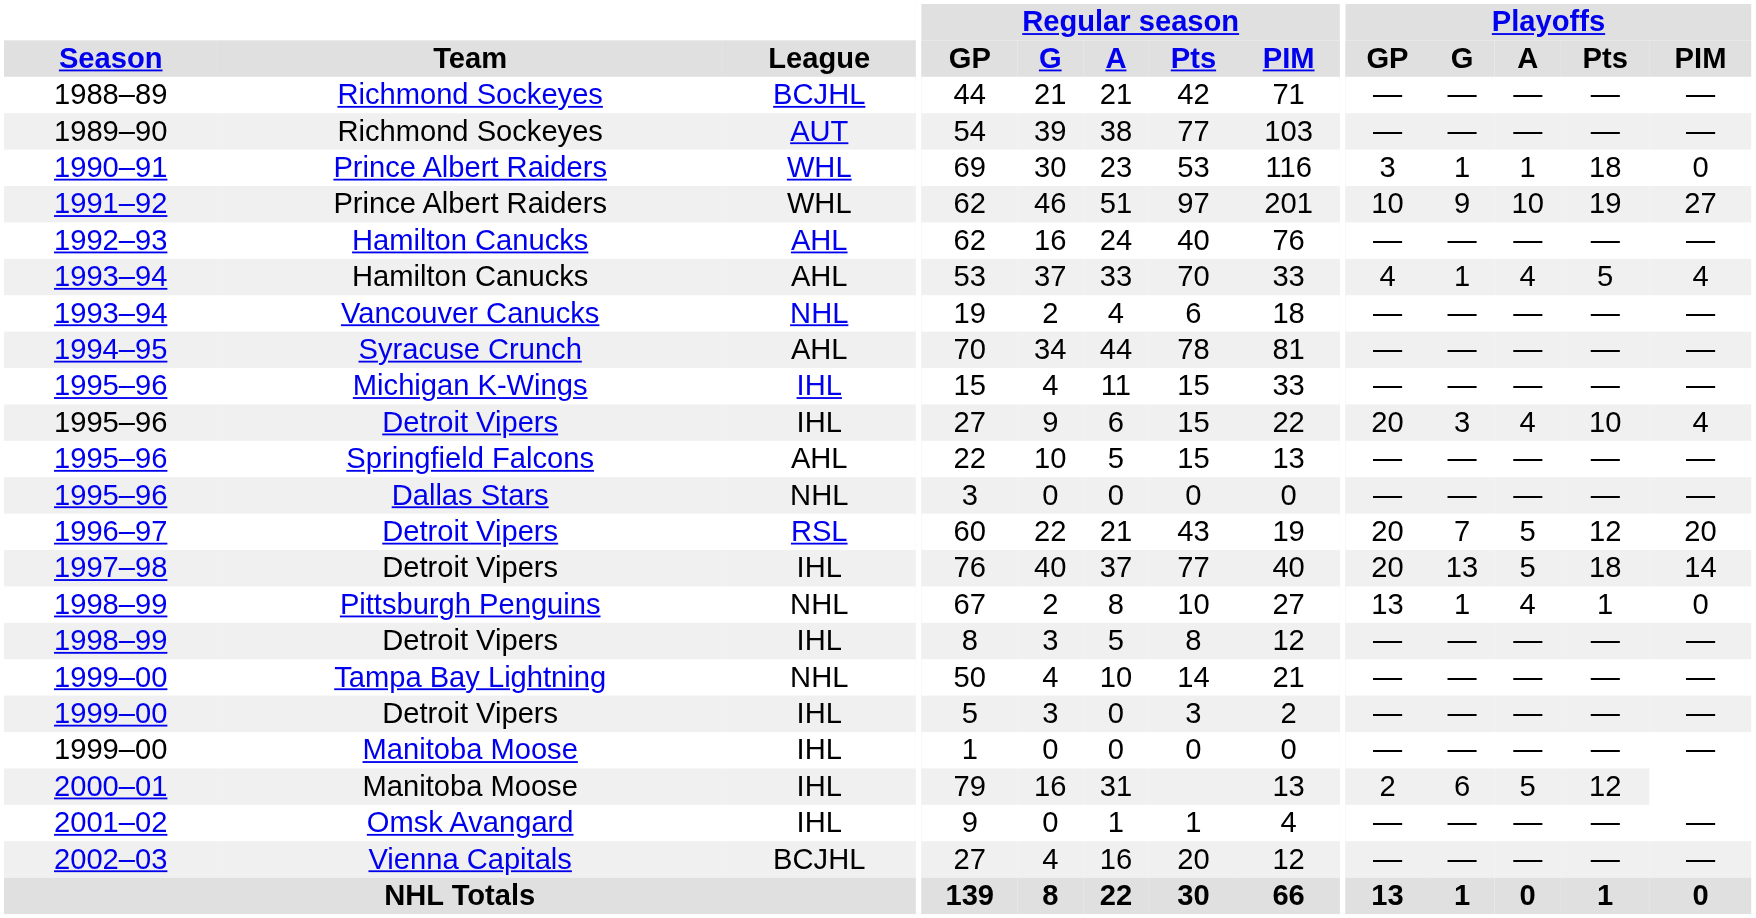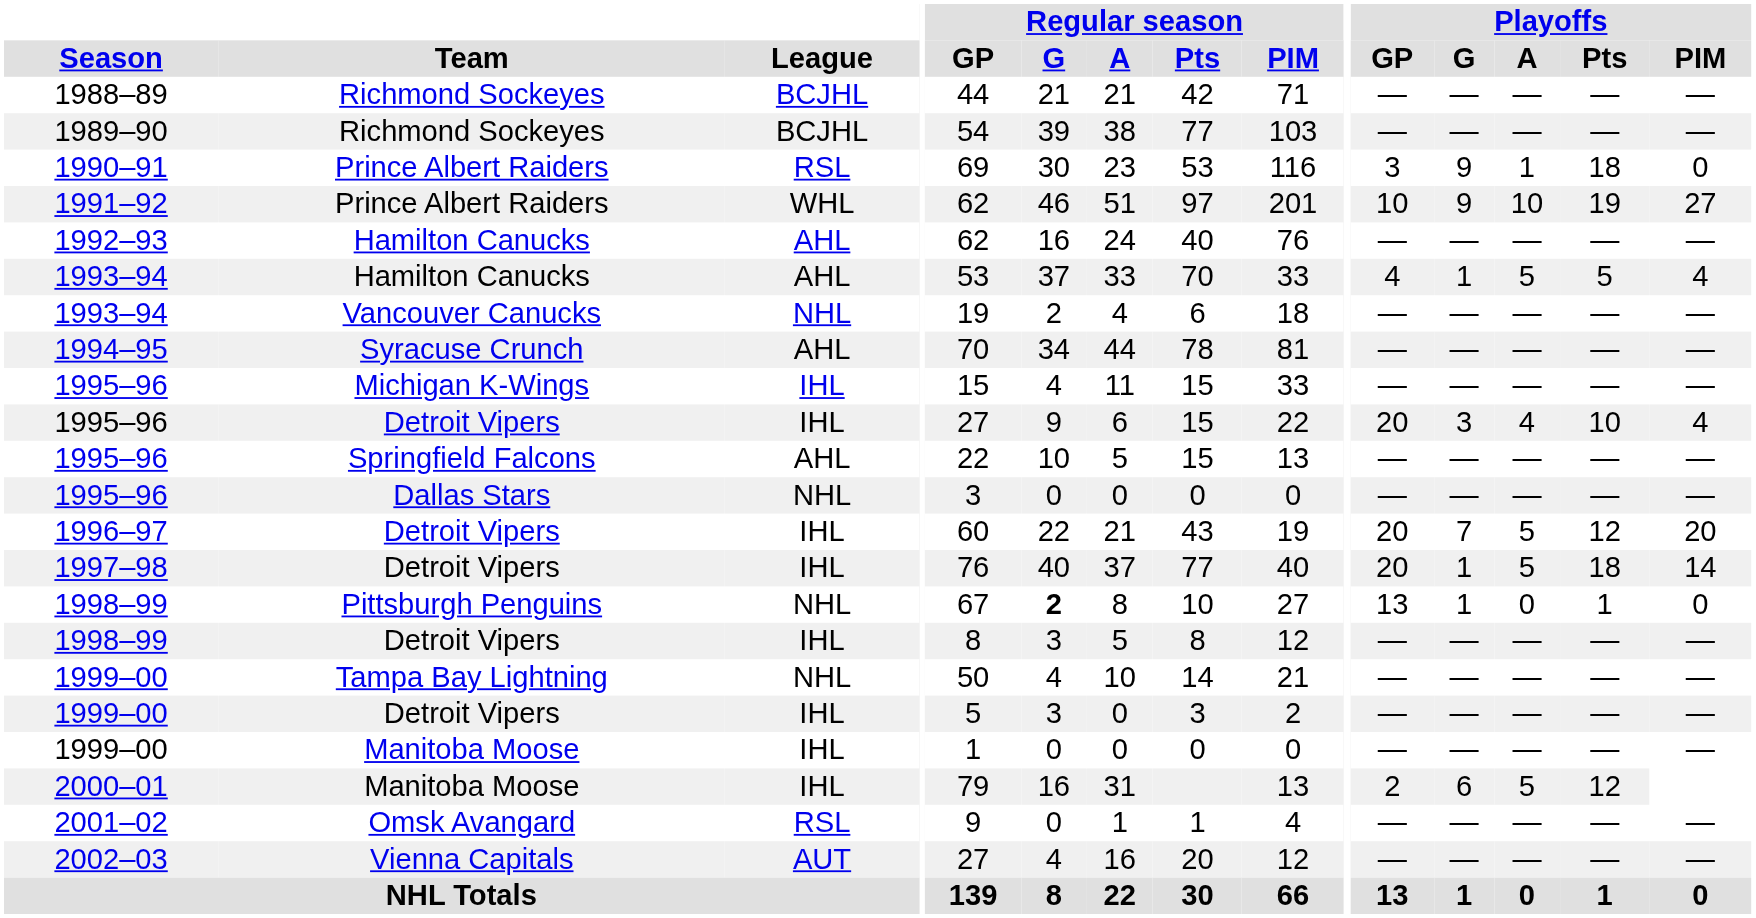1989–90 | League: AUT -> BCJHL
1990–91 | League: WHL -> RSL
1990–91 | Playoffs / G: 1 -> 9
1993–94 / Hamilton Canucks | Playoffs / A: 4 -> 5
1996–97 | League: RSL -> IHL
1997–98 | Playoffs / G: 13 -> 1
1998–99 / Pittsburgh Penguins | Regular season / G: normal -> bold
1998–99 / Pittsburgh Penguins | Playoffs / A: 4 -> 0
2001–02 | League: IHL -> RSL
2002–03 | League: BCJHL -> AUT
